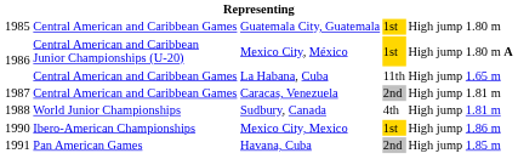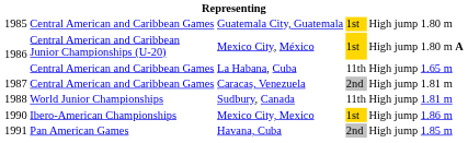Sudbury, Canada | column 4: 4th -> 11th
